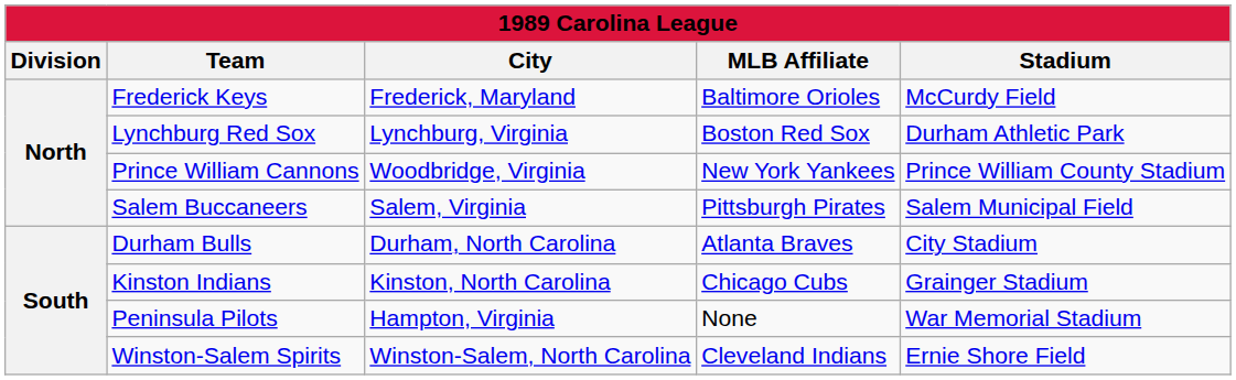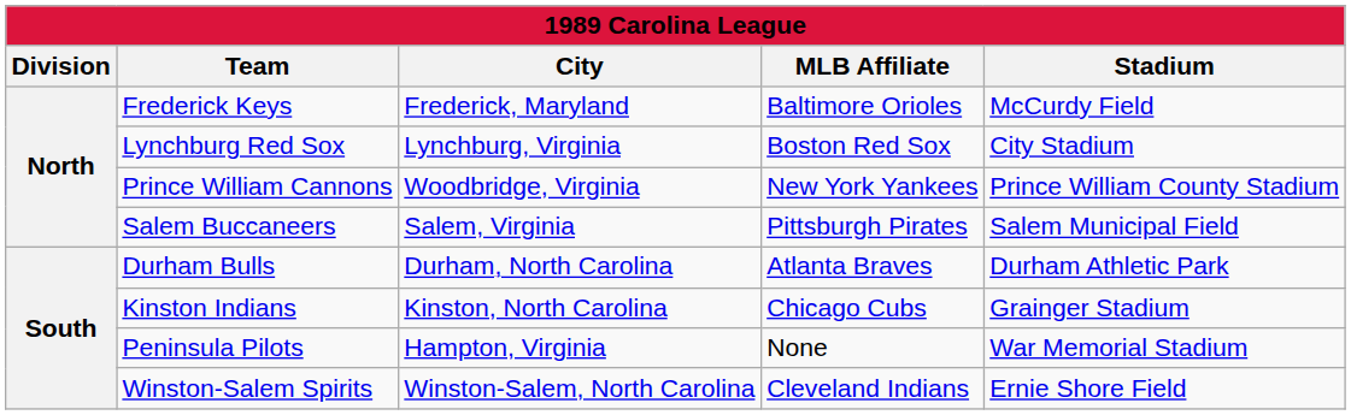Lynchburg Red Sox | Stadium: Durham Athletic Park -> City Stadium
Durham Bulls | Stadium: City Stadium -> Durham Athletic Park
